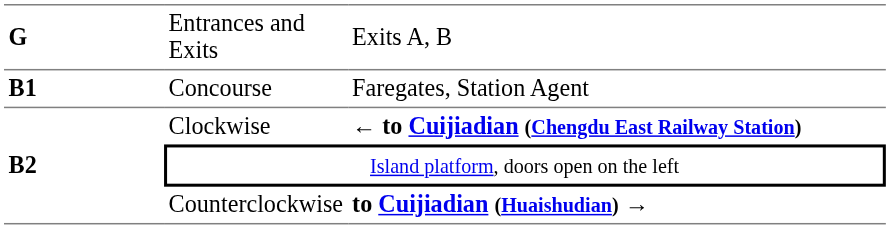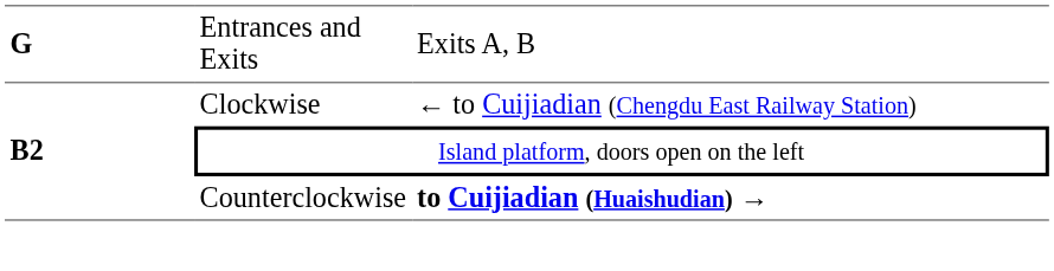- row: B1 | Concourse | Faregates, Station Agent
Clockwise | column 3: bold -> normal
